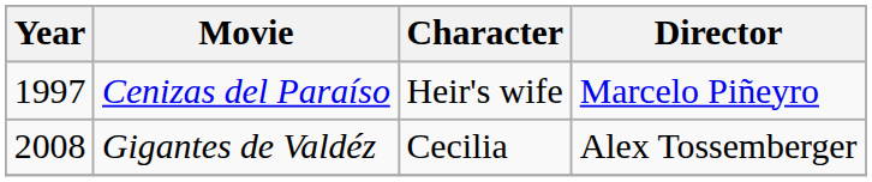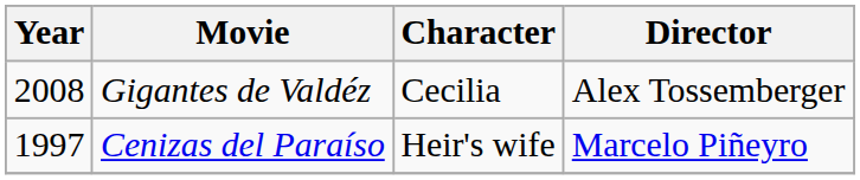rows swapped: Cenizas del Paraíso <-> Gigantes de Valdéz
